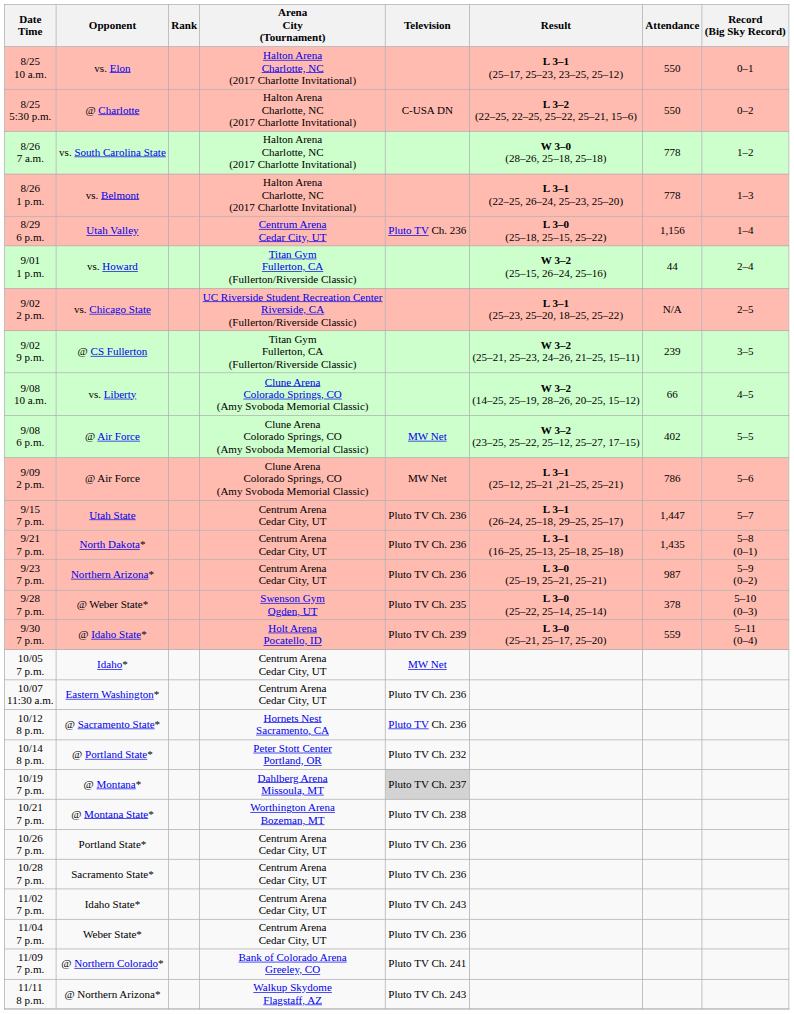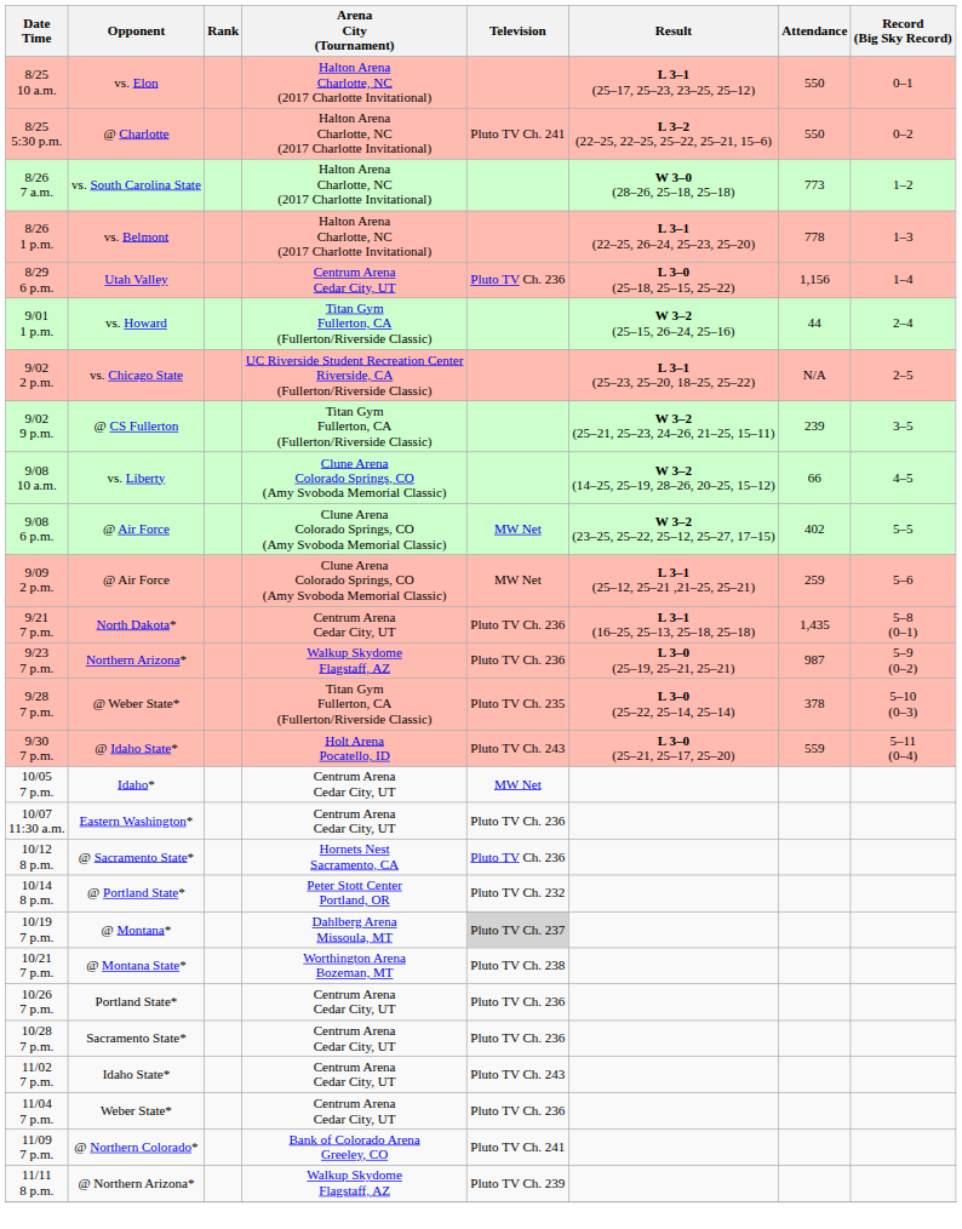8/25 5:30 p.m. | Television: C-USA DN -> Pluto TV Ch. 241
8/26 7 a.m. | Attendance: 778 -> 773
9/09 2 p.m. | Attendance: 786 -> 259
- row: 9/15 7 p.m. | Utah State | Centrum Arena Cedar City, UT | Pluto TV Ch. 236 | L 3–1 (26–24, 25–18, 29–25, 25–17) | 1,447 | 5–7
9/23 7 p.m. | Arena City (Tournament): Centrum Arena Cedar City, UT -> Walkup Skydome Flagstaff, AZ
9/28 7 p.m. | Arena City (Tournament): Swenson Gym Ogden, UT -> Titan Gym Fullerton, CA (Fullerton/Riverside Classic)
9/30 7 p.m. | Television: Pluto TV Ch. 239 -> Pluto TV Ch. 243
11/11 8 p.m. | Television: Pluto TV Ch. 243 -> Pluto TV Ch. 239
